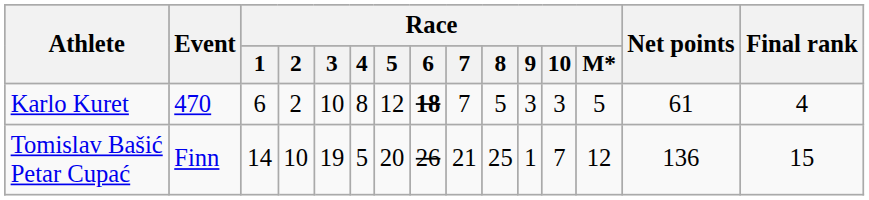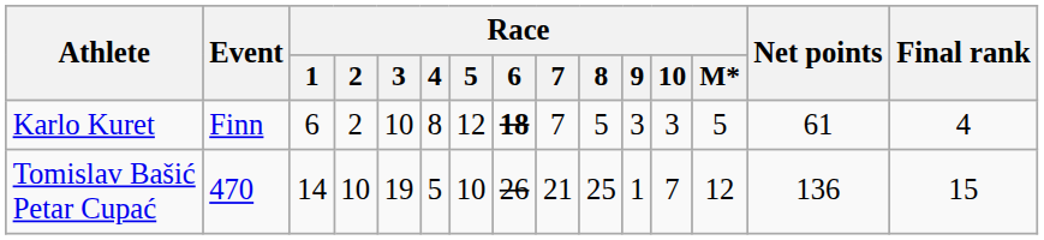Karlo Kuret | Event: 470 -> Finn
Tomislav Bašić Petar Cupać | Event: Finn -> 470
Tomislav Bašić Petar Cupać | Race / 5: 20 -> 10
